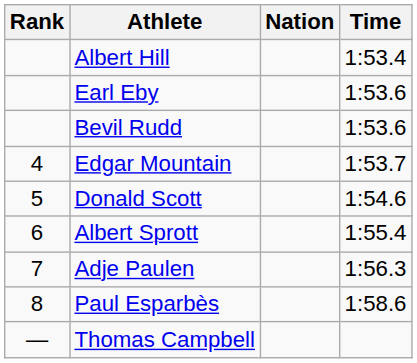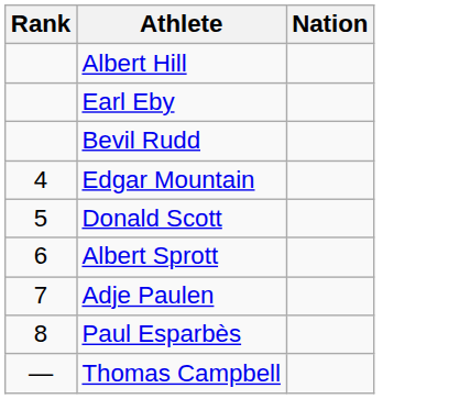- column: Time | 1:53.4 | 1:53.6 | 1:53.6 | 1:53.7 | 1:54.6 | 1:55.4 | 1:56.3 | 1:58.6
